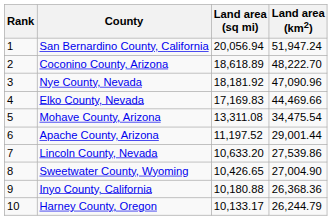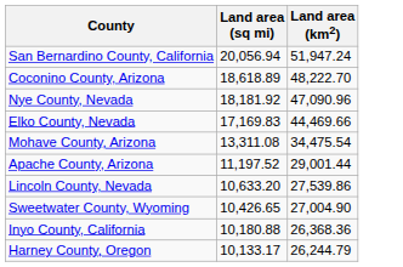- column: Rank | 1 | 2 | 3 | 4 | 5 | 6 | 7 | 8 | 9 | 10
